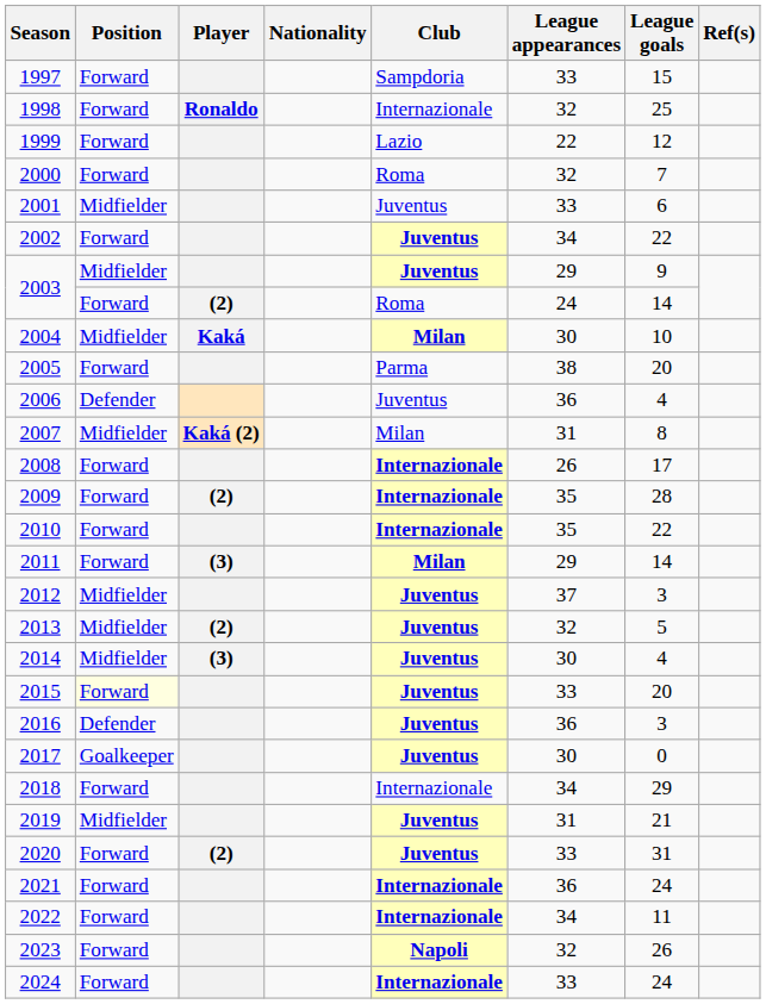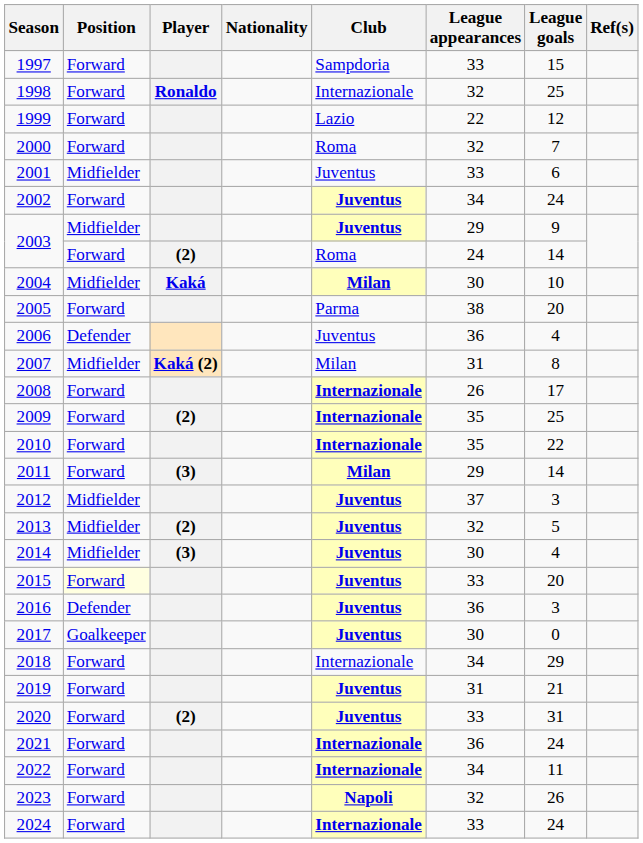2002 | League goals: 22 -> 24
2009 | League goals: 28 -> 25
2019 | Position: Midfielder -> Forward
